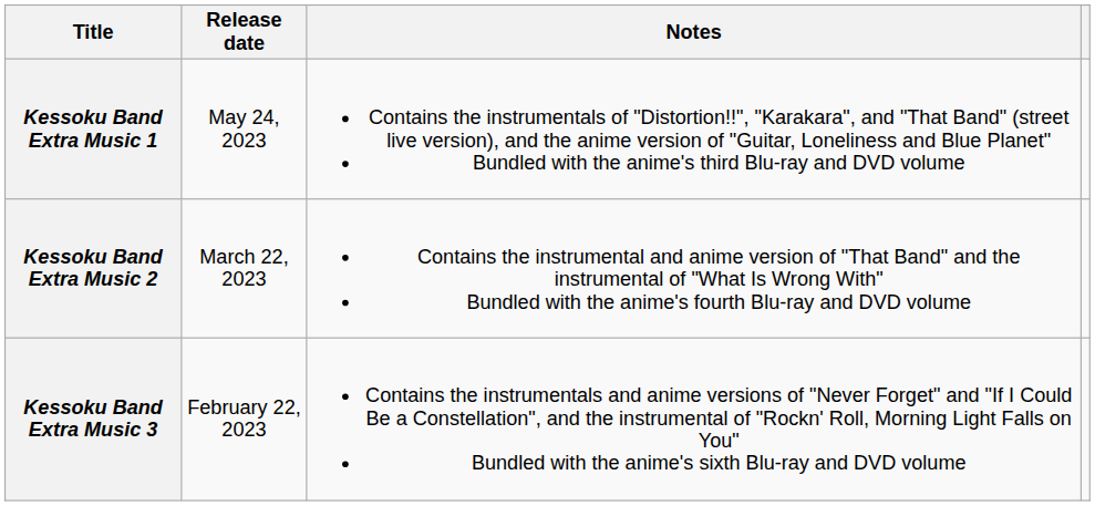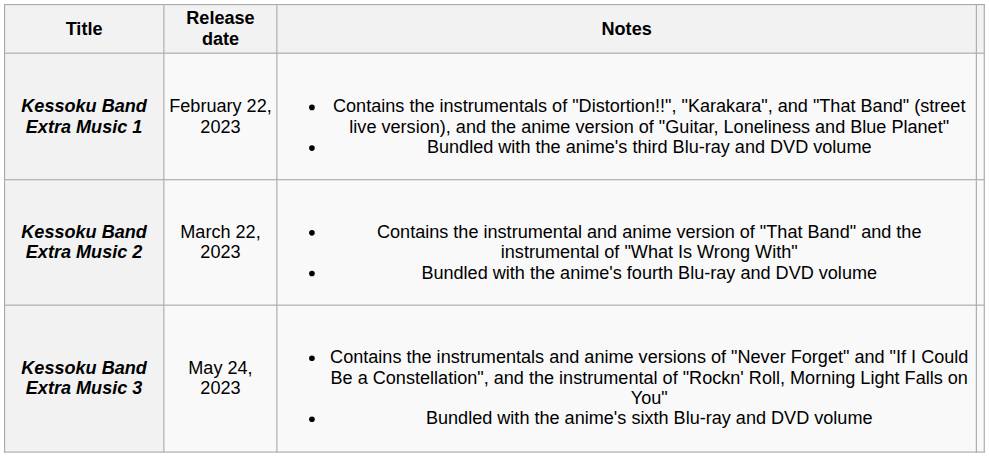Kessoku Band Extra Music 1 | Release date: May 24, 2023 -> February 22, 2023
Kessoku Band Extra Music 3 | Release date: February 22, 2023 -> May 24, 2023
